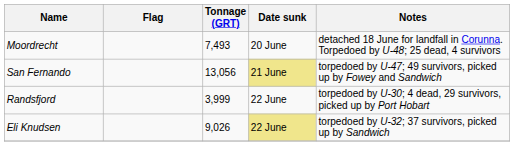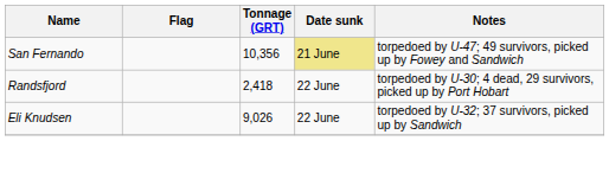- row: Moordrecht | 7,493 | 20 June | detached 18 June for landfall in Corunna. Torpedoed by U-48; 25 dead, 4 survivors
San Fernando | Tonnage (GRT): 13,056 -> 10,356
Randsfjord | Tonnage (GRT): 3,999 -> 2,418
Eli Knudsen | Date sunk: khaki background -> no background
